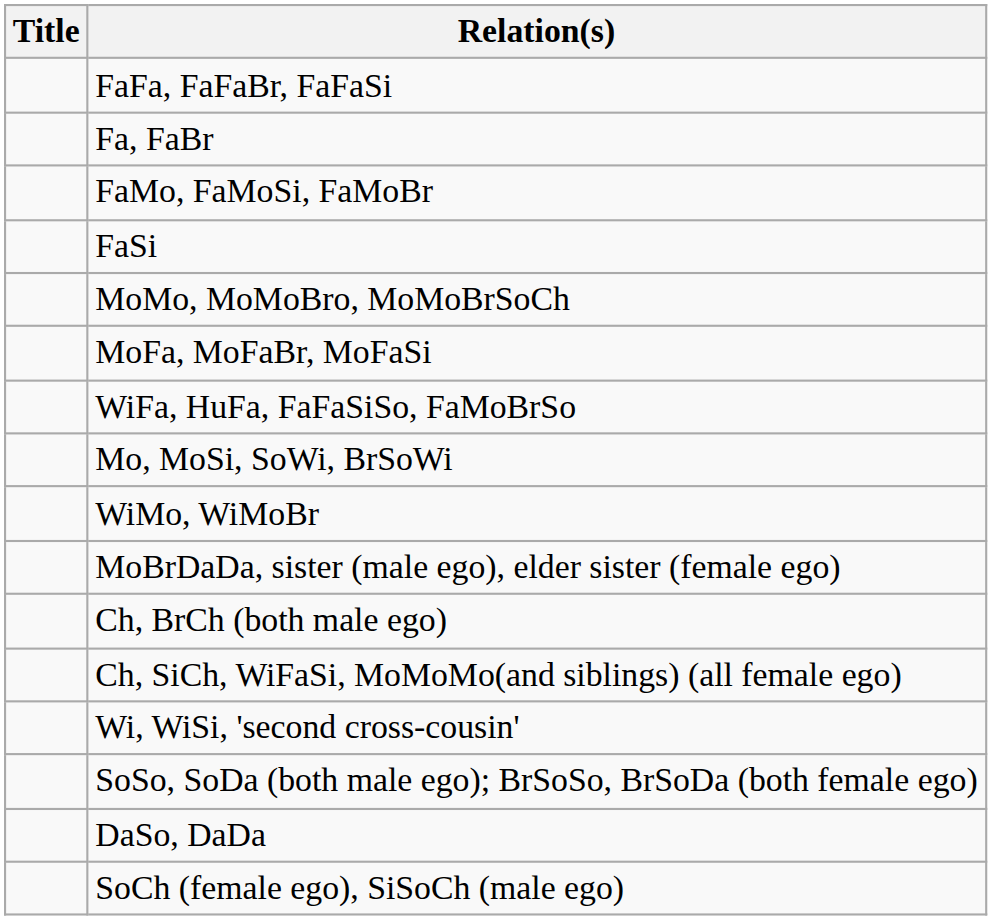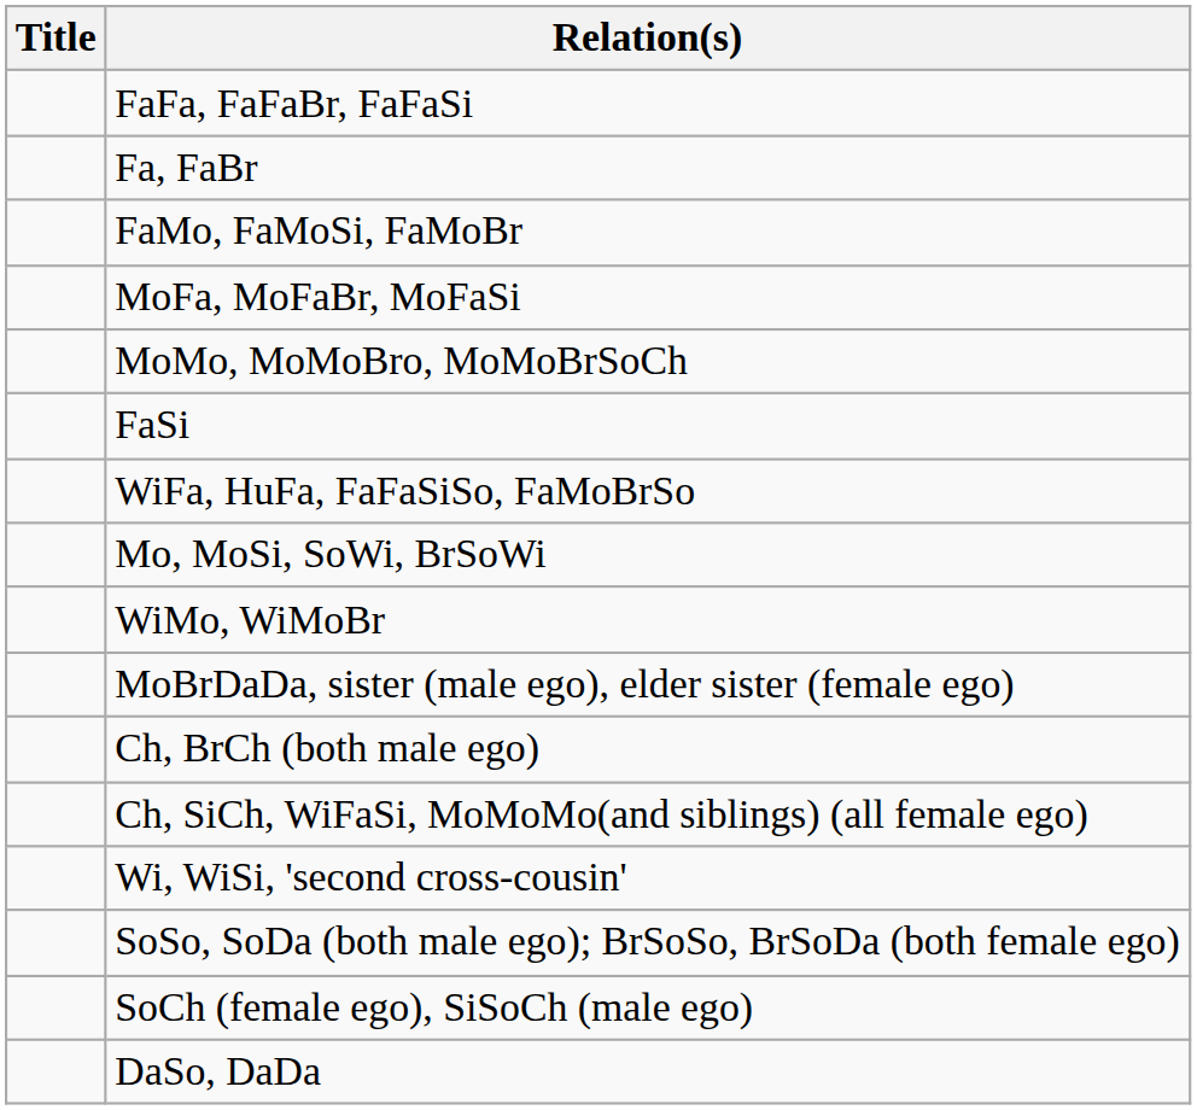rows swapped: MoFa, MoFaBr, MoFaSi <-> FaSi
rows swapped: SoCh (female ego), SiSoCh (male ego) <-> DaSo, DaDa
